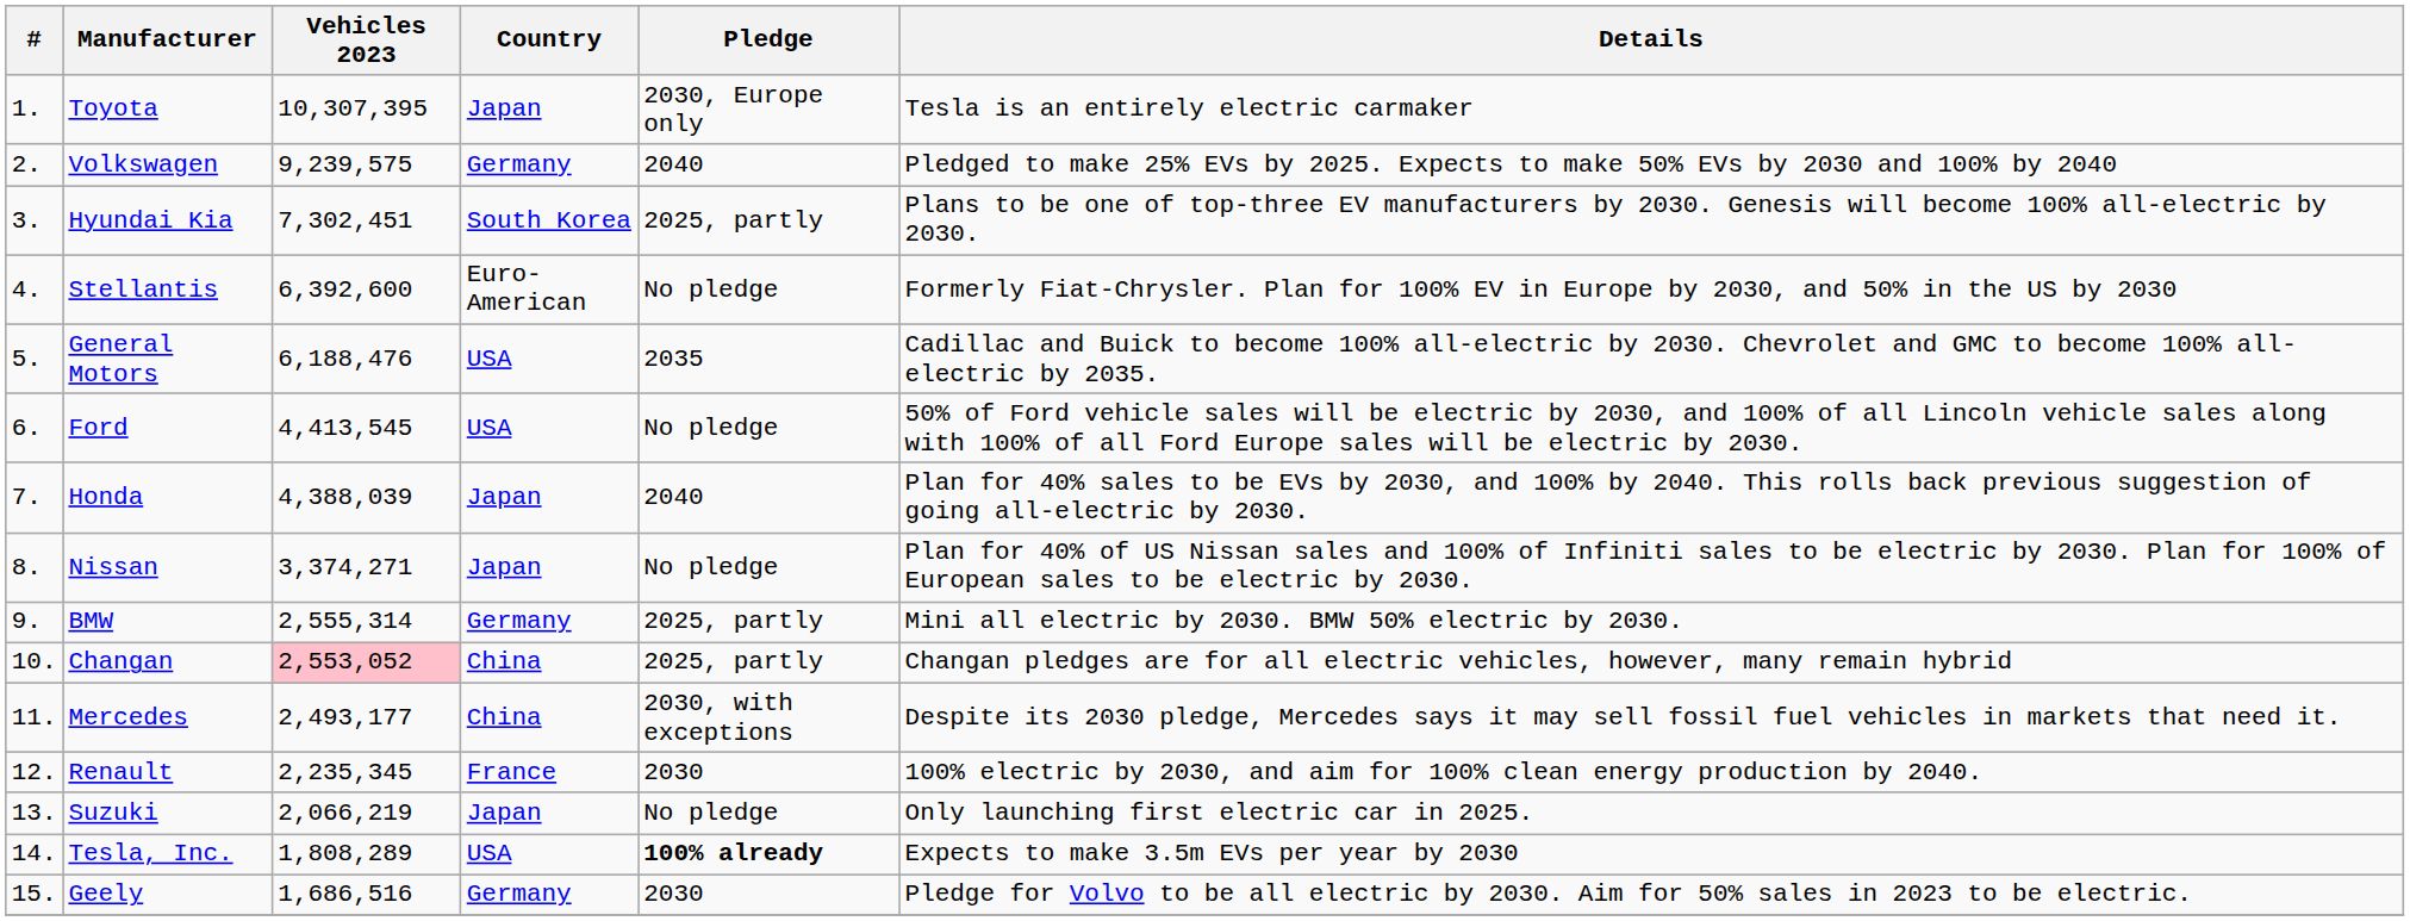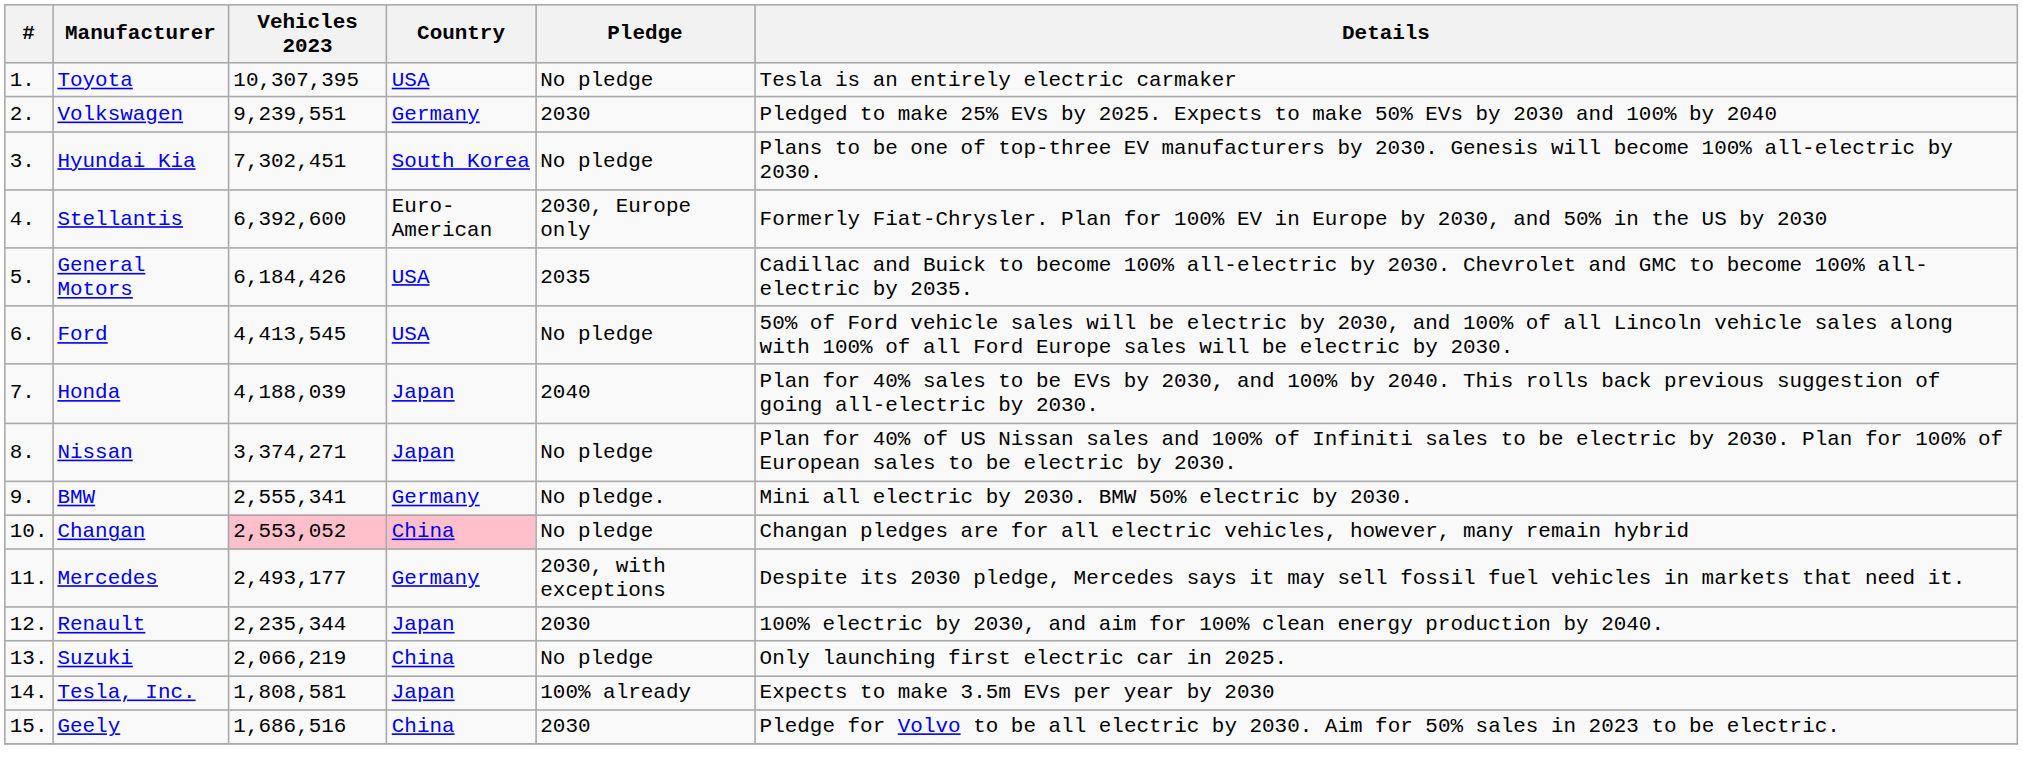Toyota | Country: Japan -> USA
Toyota | Pledge: 2030, Europe only -> No pledge
Volkswagen | Vehicles 2023: 9,239,575 -> 9,239,551
Volkswagen | Pledge: 2040 -> 2030
Hyundai Kia | Pledge: 2025, partly -> No pledge
Stellantis | Pledge: No pledge -> 2030, Europe only
General Motors | Vehicles 2023: 6,188,476 -> 6,184,426
Honda | Vehicles 2023: 4,388,039 -> 4,188,039
BMW | Vehicles 2023: 2,555,314 -> 2,555,341
BMW | Pledge: 2025, partly -> No pledge.
Changan | Country: no background -> pink background
Changan | Pledge: 2025, partly -> No pledge
Mercedes | Country: China -> Germany
Renault | Vehicles 2023: 2,235,345 -> 2,235,344
Renault | Country: France -> Japan
Suzuki | Country: Japan -> China
Tesla, Inc. | Vehicles 2023: 1,808,289 -> 1,808,581
Tesla, Inc. | Country: USA -> Japan
Tesla, Inc. | Pledge: bold -> normal
Geely | Country: Germany -> China
